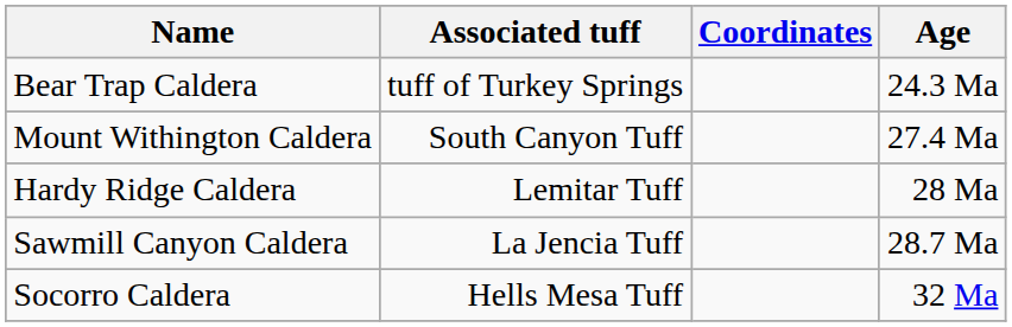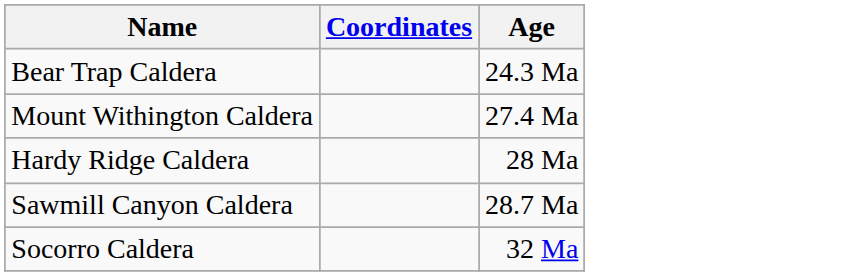- column: Associated tuff | tuff of Turkey Springs | South Canyon Tuff | Lemitar Tuff | La Jencia Tuff | Hells Mesa Tuff
